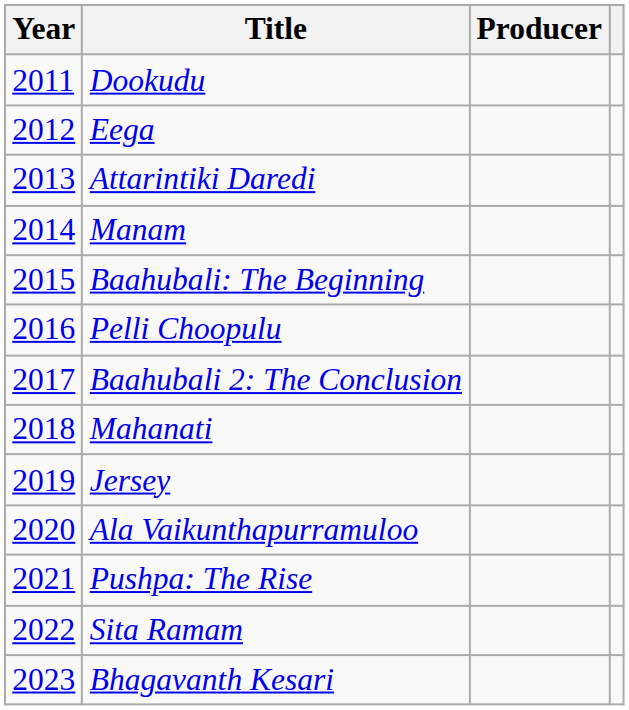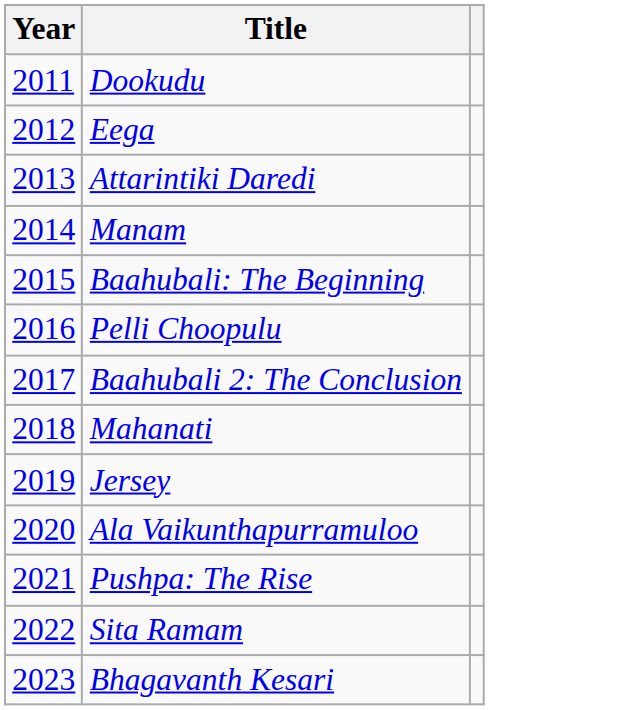- column: Producer
